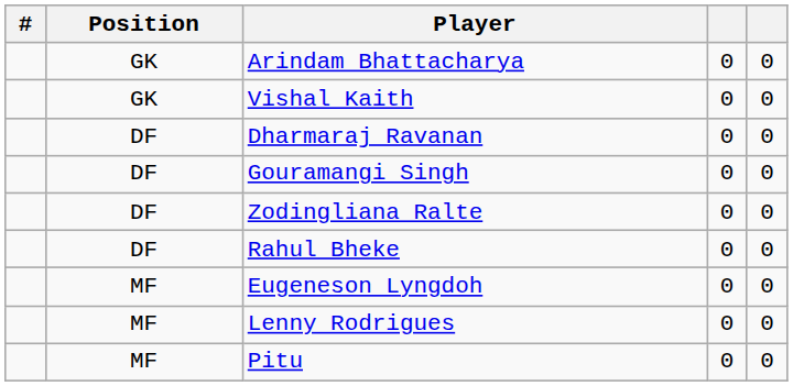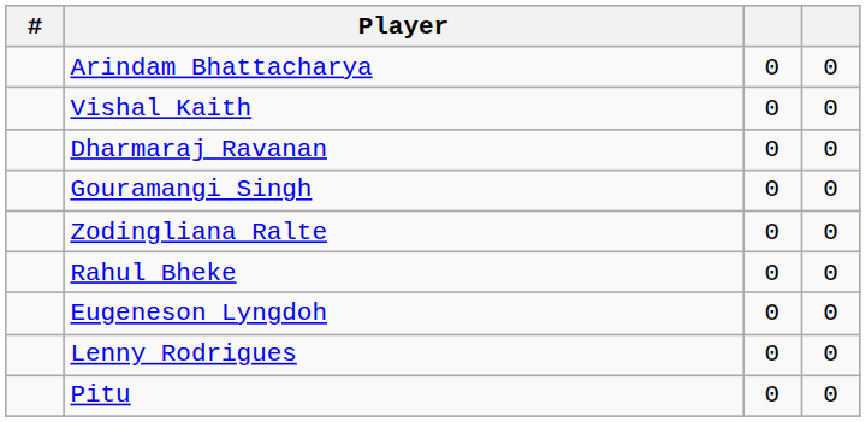- column: Position | GK | GK | DF | DF | DF | DF | MF | MF | MF
